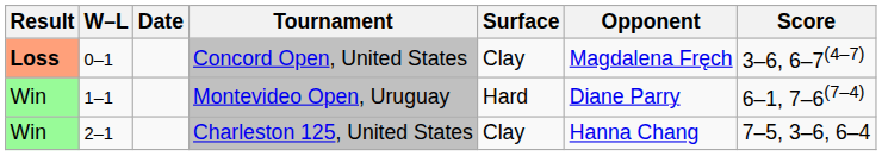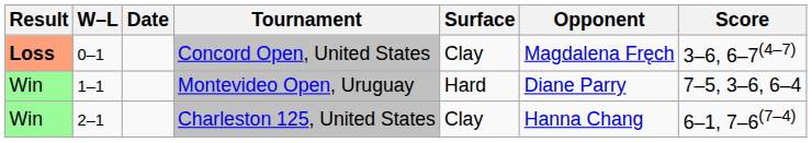Montevideo Open, Uruguay | Score: 6–1, 7–6(7–4) -> 7–5, 3–6, 6–4
Charleston 125, United States | Score: 7–5, 3–6, 6–4 -> 6–1, 7–6(7–4)
